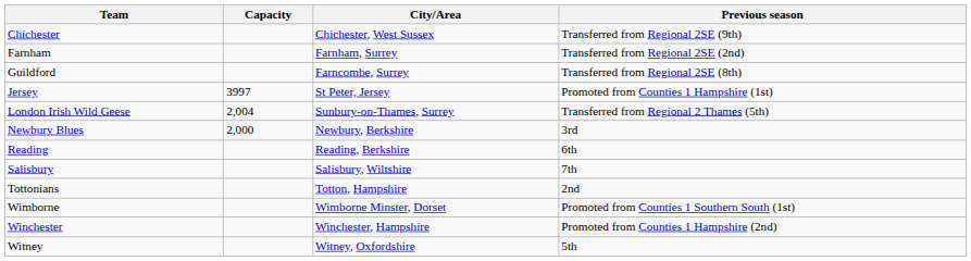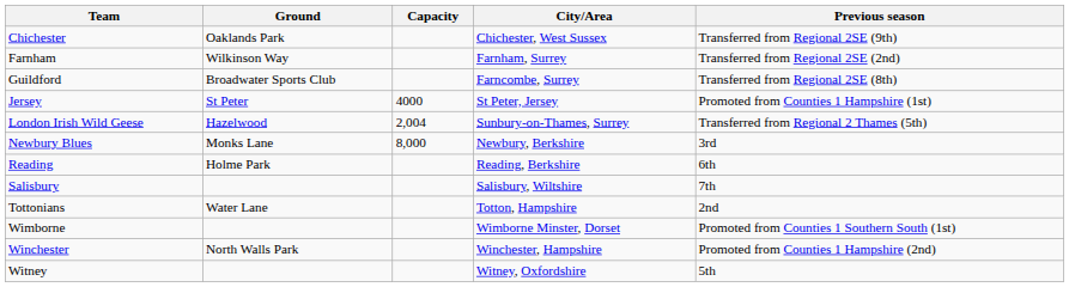+ column: Ground | Oaklands Park | Wilkinson Way | Broadwater Sports Club | St Peter | Hazelwood | Monks Lane | Holme Park | Water Lane | North Walls Park
Jersey | Capacity: 3997 -> 4000
Newbury Blues | Capacity: 2,000 -> 8,000
